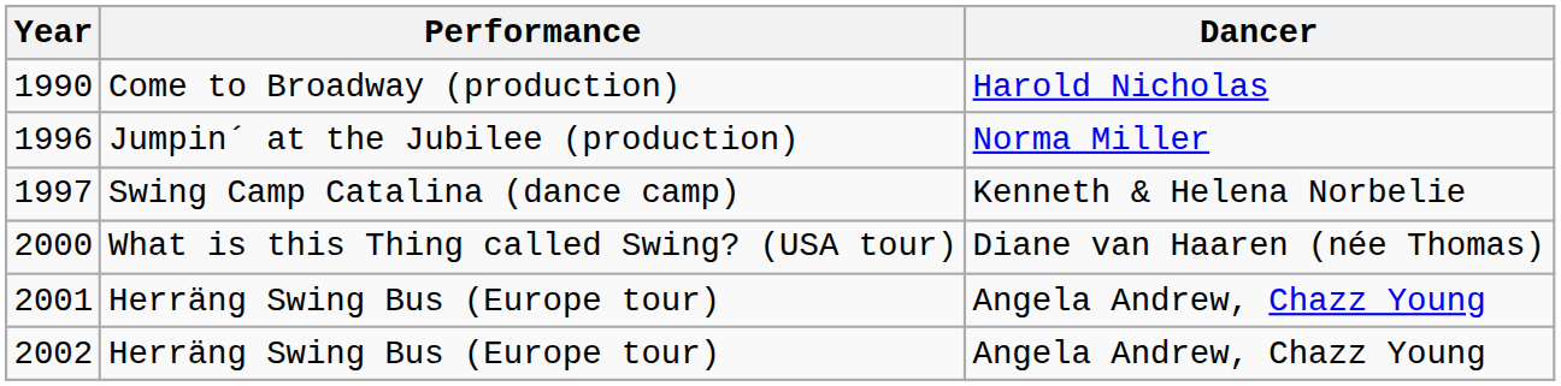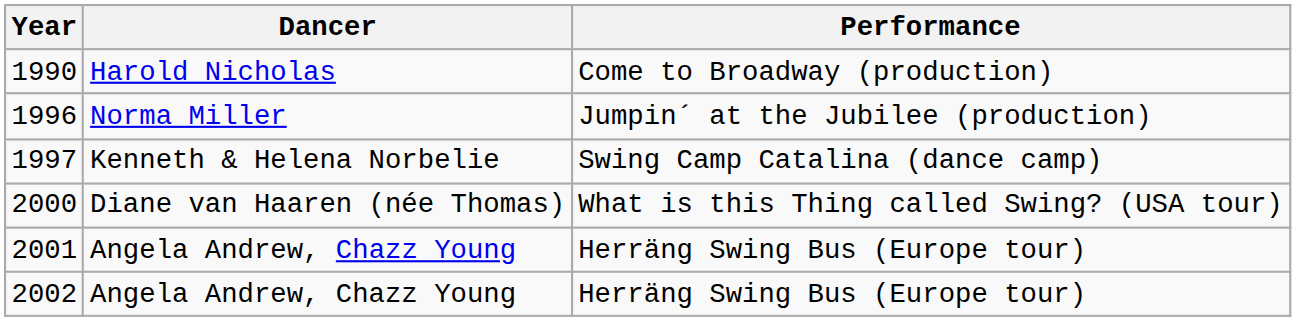columns swapped: Dancer <-> Performance
